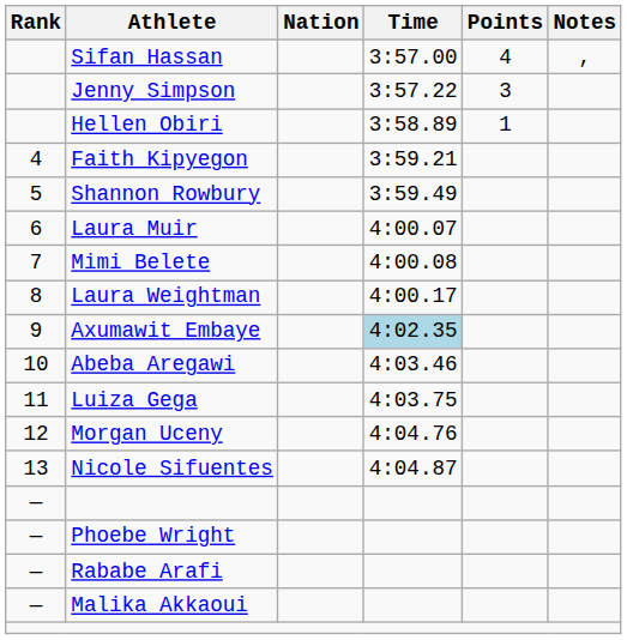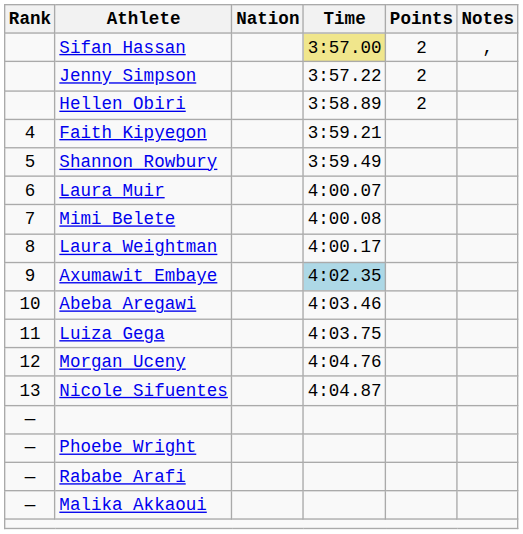Sifan Hassan | Time: no background -> khaki background
Sifan Hassan | Points: 4 -> 2
Jenny Simpson | Points: 3 -> 2
Hellen Obiri | Points: 1 -> 2
